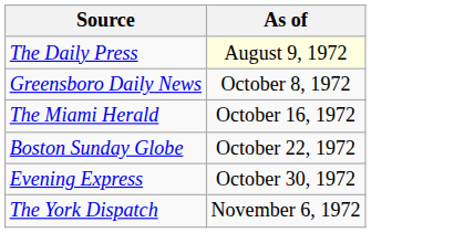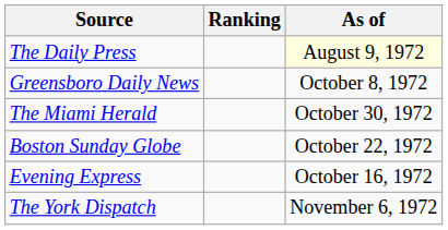+ column: Ranking
The Miami Herald | As of: October 16, 1972 -> October 30, 1972
Evening Express | As of: October 30, 1972 -> October 16, 1972
